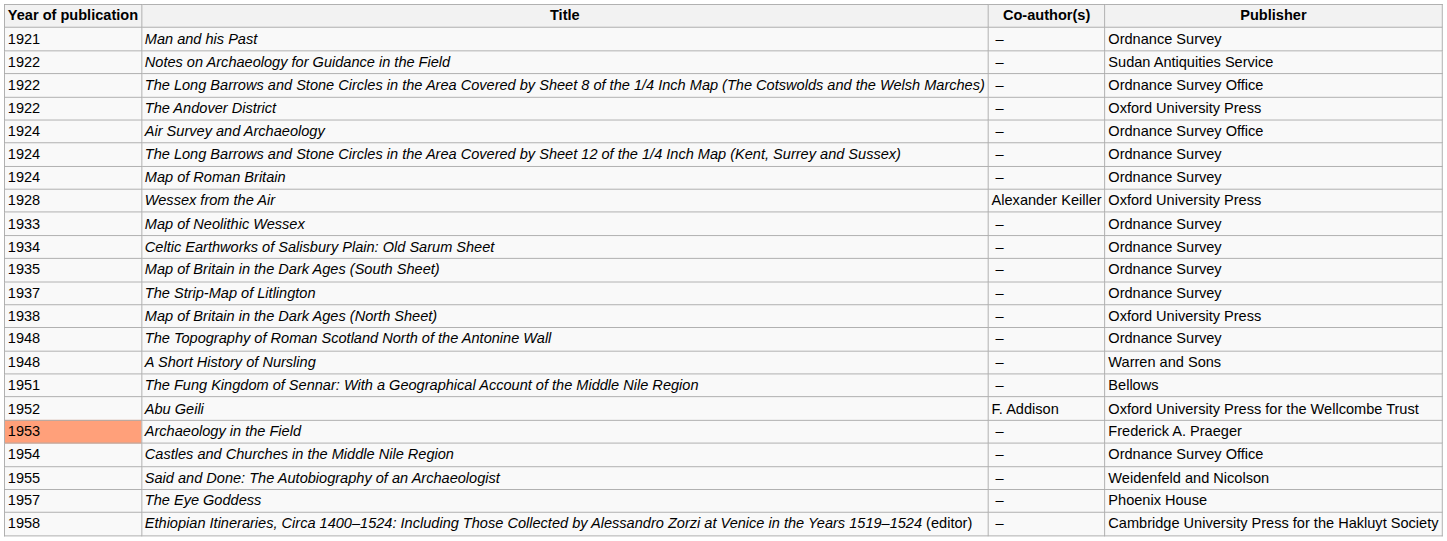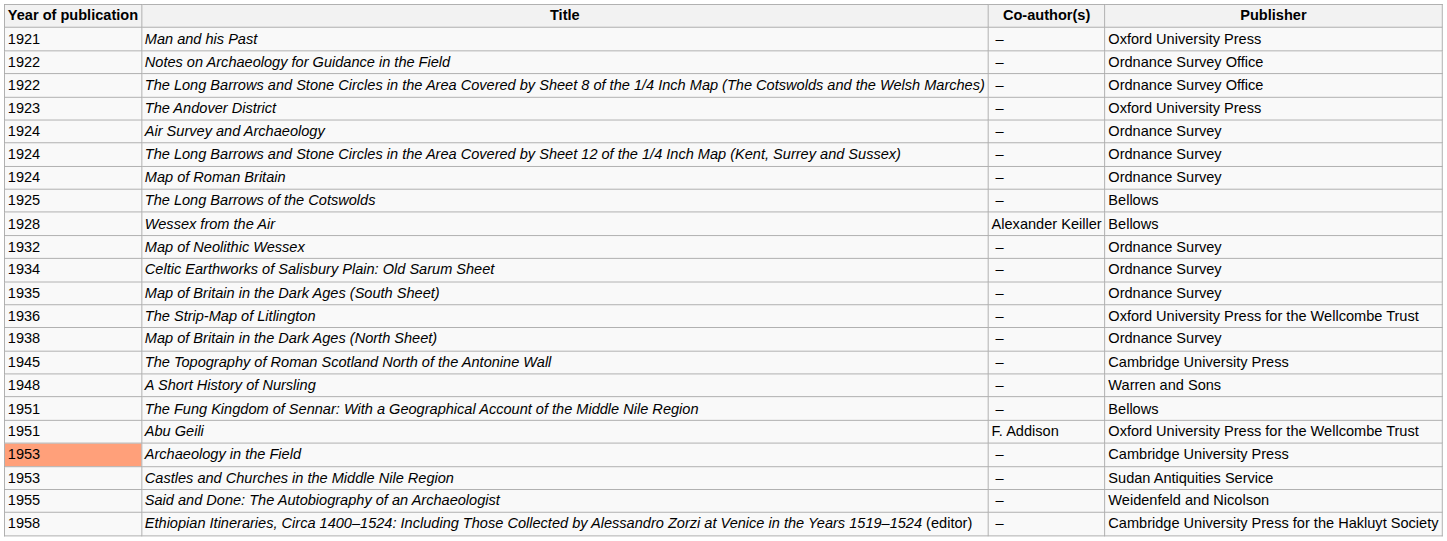Man and his Past | Publisher: Ordnance Survey -> Oxford University Press
Notes on Archaeology for Guidance in the Field | Publisher: Sudan Antiquities Service -> Ordnance Survey Office
The Andover District | Year of publication: 1922 -> 1923
Air Survey and Archaeology | Publisher: Ordnance Survey Office -> Ordnance Survey
+ row: 1925 | The Long Barrows of the Cotswolds | – | Bellows
Wessex from the Air | Publisher: Oxford University Press -> Bellows
Map of Neolithic Wessex | Year of publication: 1933 -> 1932
The Strip-Map of Litlington | Year of publication: 1937 -> 1936
The Strip-Map of Litlington | Publisher: Ordnance Survey -> Oxford University Press for the Wellcombe Trust
Map of Britain in the Dark Ages (North Sheet) | Publisher: Oxford University Press -> Ordnance Survey
The Topography of Roman Scotland North of the Antonine Wall | Year of publication: 1948 -> 1945
The Topography of Roman Scotland North of the Antonine Wall | Publisher: Ordnance Survey -> Cambridge University Press
Abu Geili | Year of publication: 1952 -> 1951
Archaeology in the Field | Publisher: Frederick A. Praeger -> Cambridge University Press
Castles and Churches in the Middle Nile Region | Year of publication: 1954 -> 1953
Castles and Churches in the Middle Nile Region | Publisher: Ordnance Survey Office -> Sudan Antiquities Service
- row: 1957 | The Eye Goddess | – | Phoenix House
